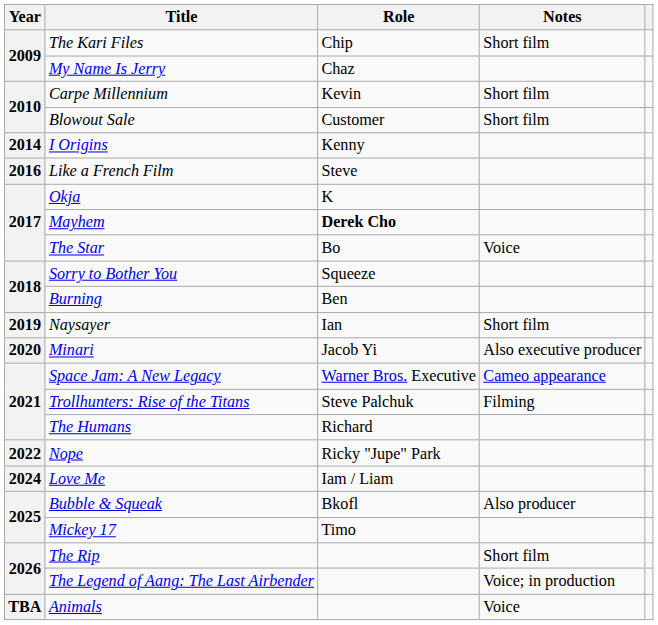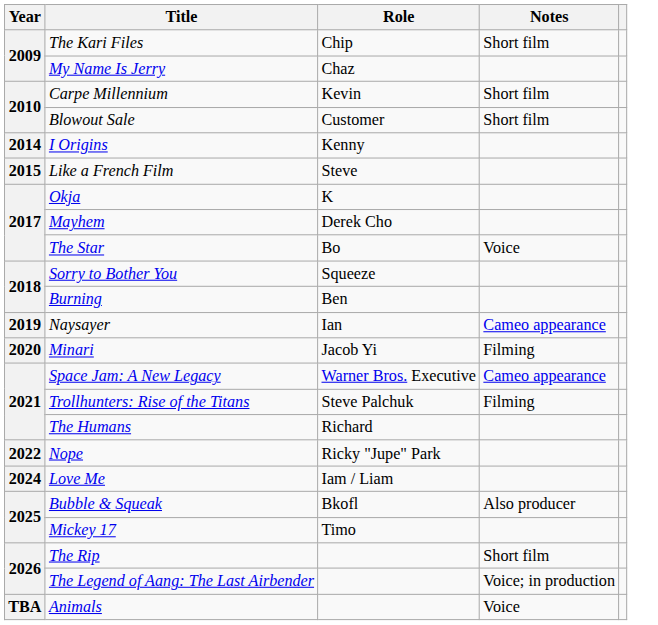Like a French Film | Year: 2016 -> 2015
Mayhem | Role: bold -> normal
Naysayer | Notes: Short film -> Cameo appearance
Minari | Notes: Also executive producer -> Filming
